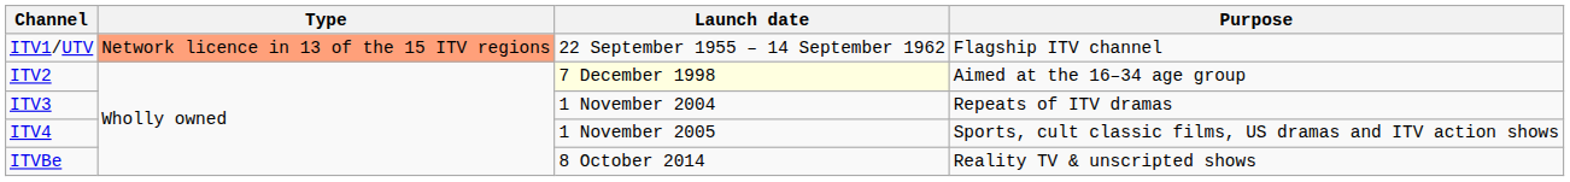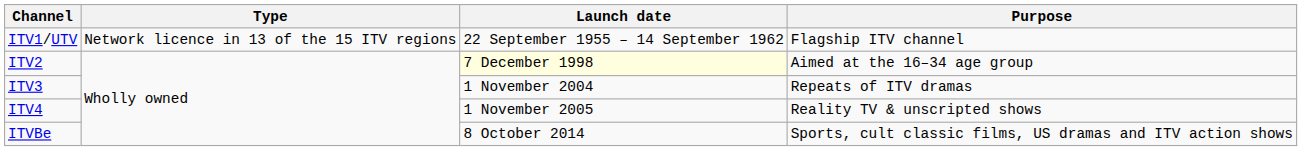ITV1/UTV | Type: lightsalmon background -> no background
ITV4 | Purpose: Sports, cult classic films, US dramas and ITV action shows -> Reality TV & unscripted shows
ITVBe | Purpose: Reality TV & unscripted shows -> Sports, cult classic films, US dramas and ITV action shows
